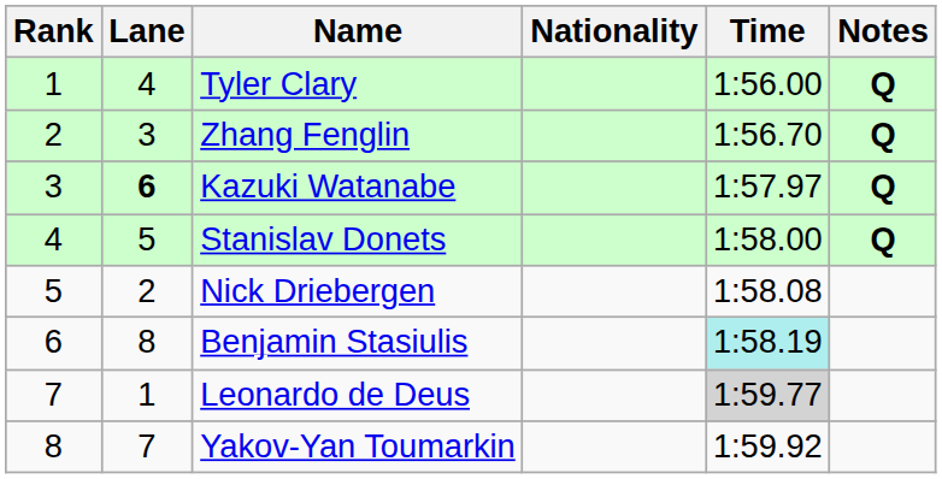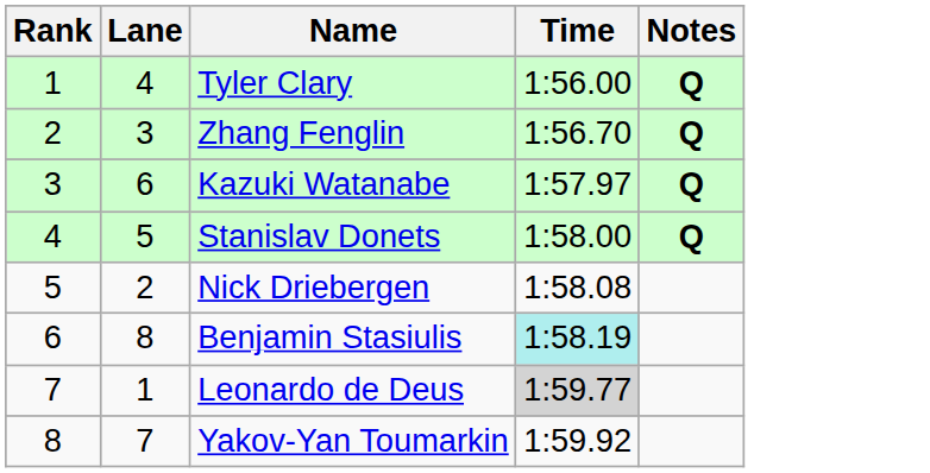- column: Nationality
Kazuki Watanabe | Lane: bold -> normal
